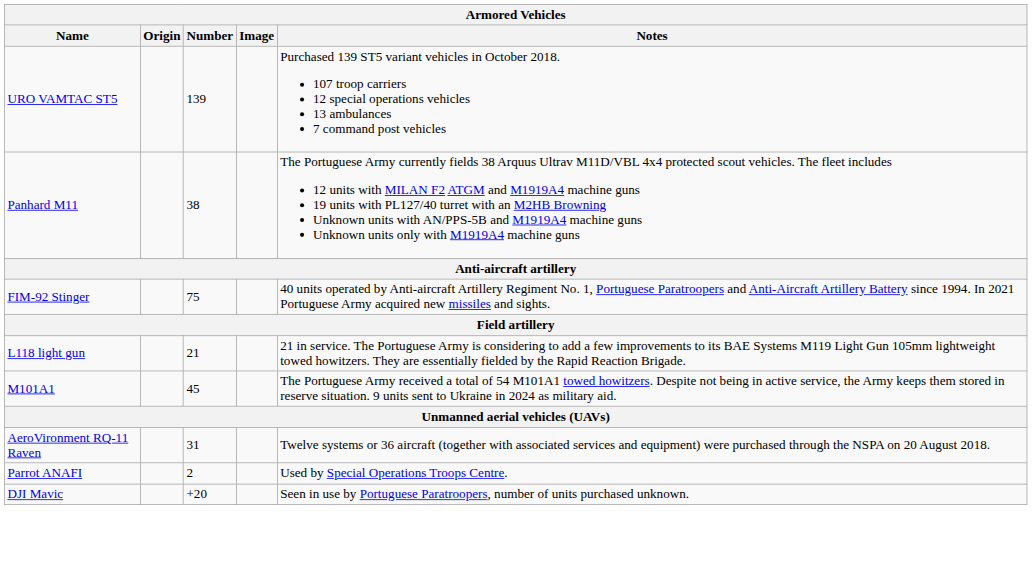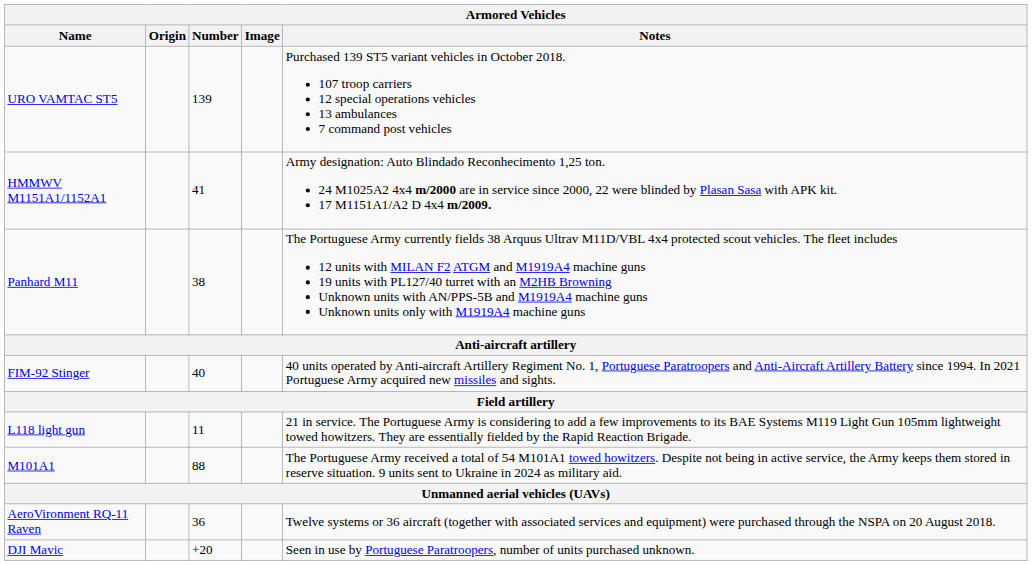+ row: HMMWV M1151A1/1152A1 | 41 | Army designation: Auto Blindado Reconhecimento 1,25 ton. 24 M1025A2 4x4 m/2000 are in service since 2000, 22 were blinded by Plasan Sasa with APK kit. 17 M1151A1/A2 D 4x4 m/2009.
FIM-92 Stinger | Number: 75 -> 40
L118 light gun | Number: 21 -> 11
M101A1 | Number: 45 -> 88
AeroVironment RQ-11 Raven | Number: 31 -> 36
- row: Parrot ANAFI | 2 | Used by Special Operations Troops Centre.
